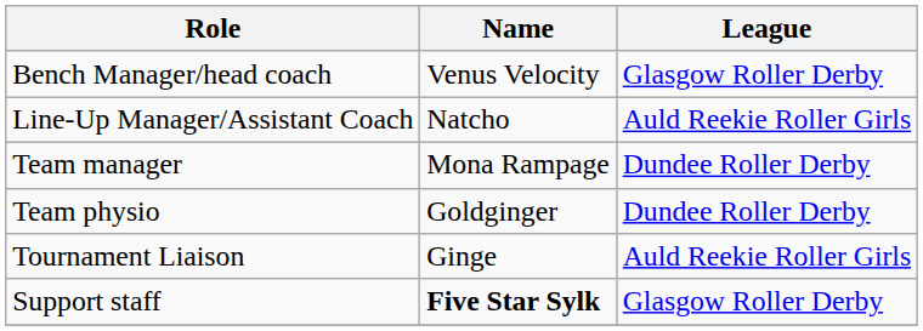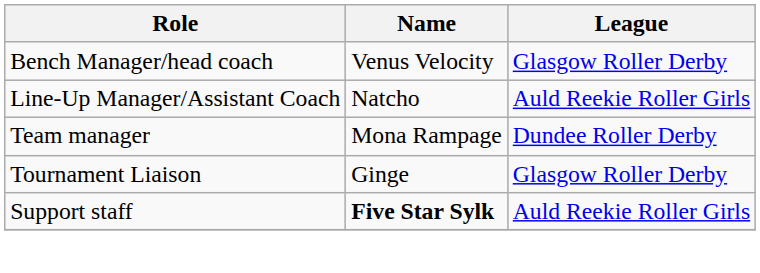- row: Team physio | Goldginger | Dundee Roller Derby
Tournament Liaison | League: Auld Reekie Roller Girls -> Glasgow Roller Derby
Support staff | League: Glasgow Roller Derby -> Auld Reekie Roller Girls
